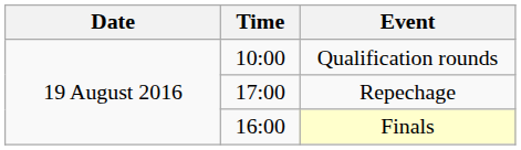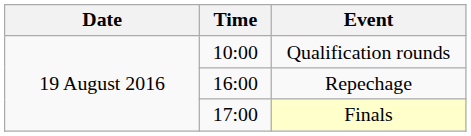Repechage | Time: 17:00 -> 16:00
Finals | Time: 16:00 -> 17:00
